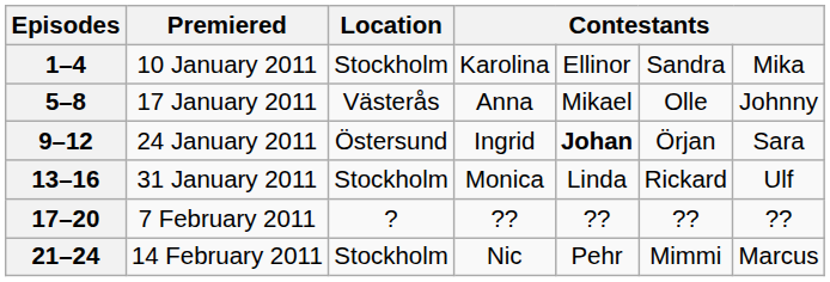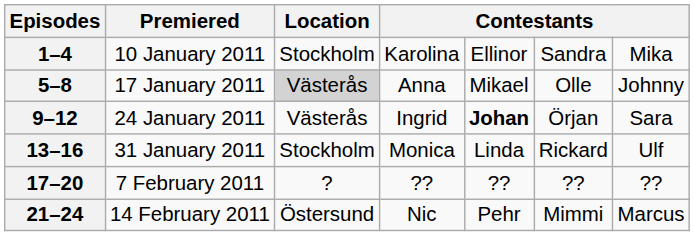5–8 | Location: no background -> lightgrey background
9–12 | Location: Östersund -> Västerås
21–24 | Location: Stockholm -> Östersund
